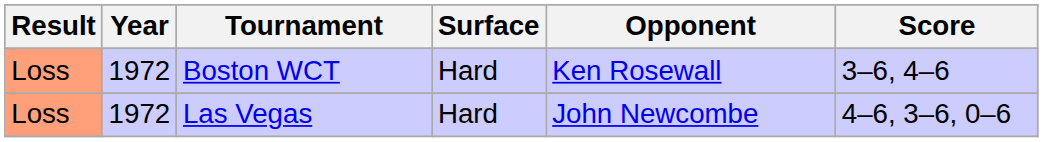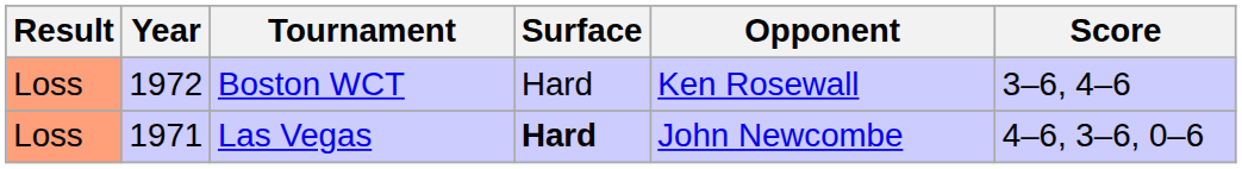Las Vegas | Year: 1972 -> 1971
Las Vegas | Surface: normal -> bold
